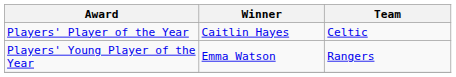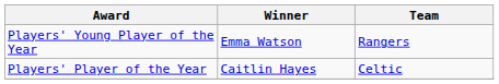rows swapped: Players' Player of the Year <-> Players' Young Player of the Year
